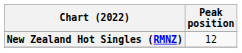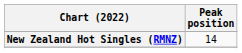New Zealand Hot Singles (RMNZ) | Peak position: 12 -> 14
